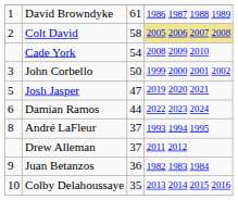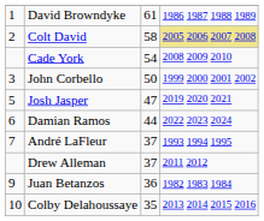André LaFleur | column 1: 8 -> 7
